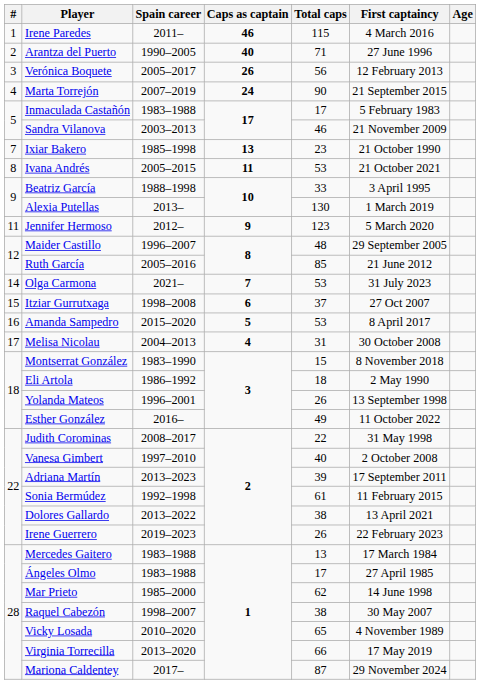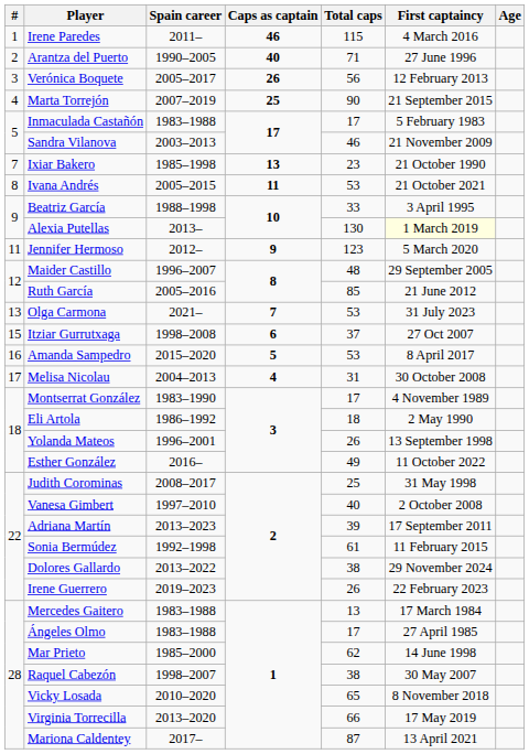Marta Torrejón | Caps as captain: 24 -> 25
Alexia Putellas | First captaincy: no background -> lightyellow background
Olga Carmona | #: 14 -> 13
Montserrat González | Total caps: 15 -> 17
Montserrat González | First captaincy: 8 November 2018 -> 4 November 1989
Judith Corominas | Total caps: 22 -> 25
Dolores Gallardo | First captaincy: 13 April 2021 -> 29 November 2024
Vicky Losada | First captaincy: 4 November 1989 -> 8 November 2018
Mariona Caldentey | First captaincy: 29 November 2024 -> 13 April 2021
